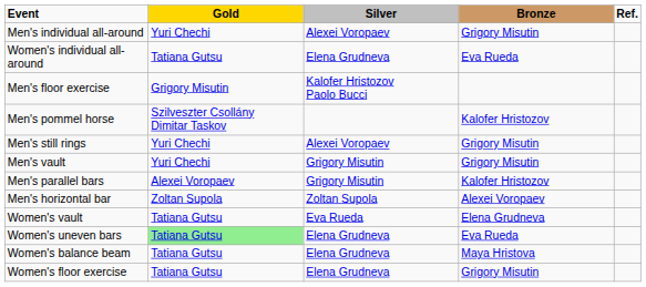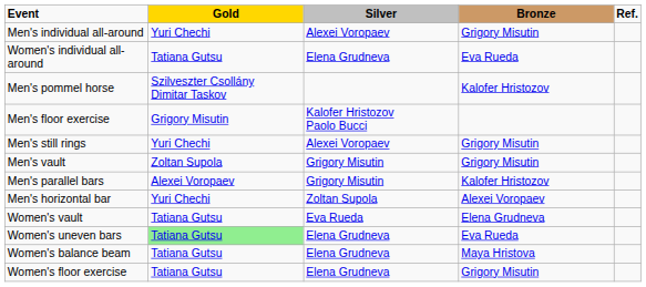rows swapped: Men's floor exercise <-> Men's pommel horse
Men's vault | Gold: Yuri Chechi -> Zoltan Supola
Men's horizontal bar | Gold: Zoltan Supola -> Yuri Chechi
